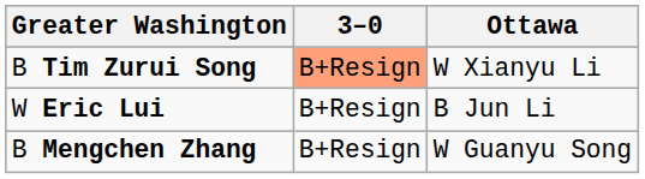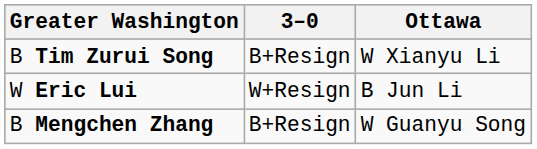B Tim Zurui Song | 3–0: lightsalmon background -> no background
W Eric Lui | 3–0: B+Resign -> W+Resign
